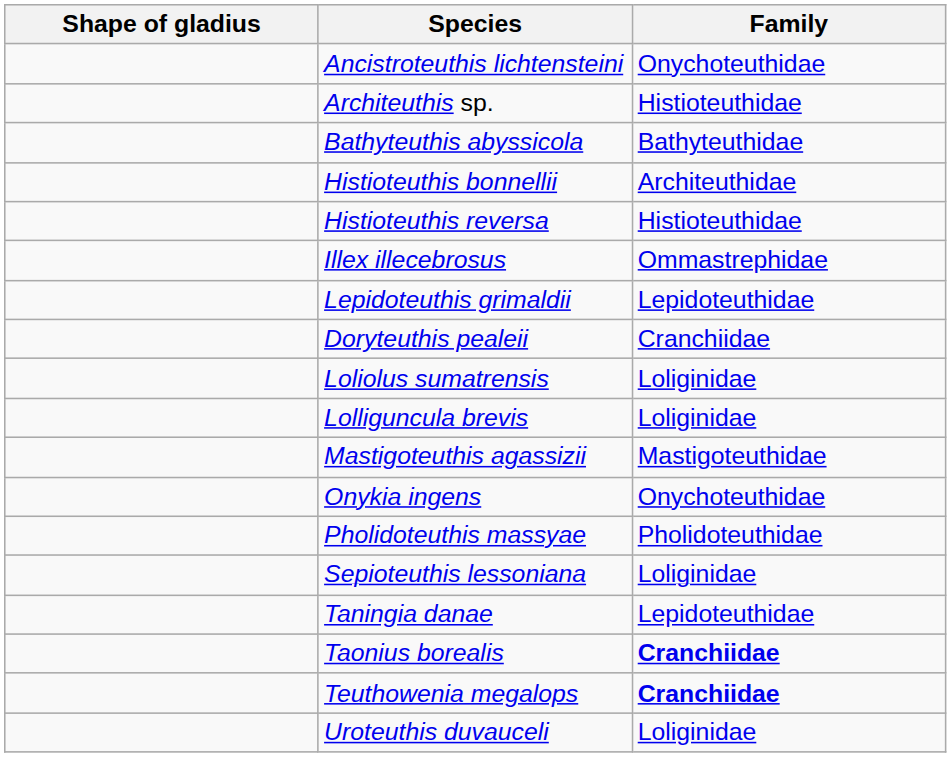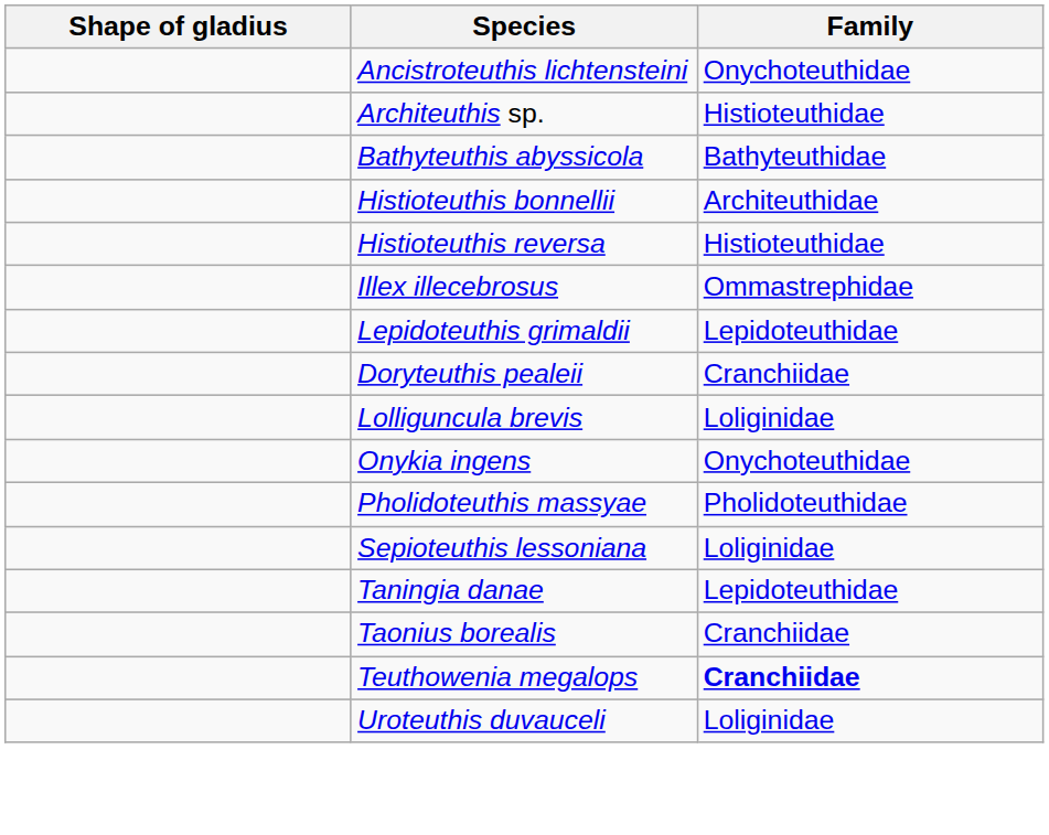- row: Loliolus sumatrensis | Loliginidae
- row: Mastigoteuthis agassizii | Mastigoteuthidae
Taonius borealis | Family: bold -> normal
